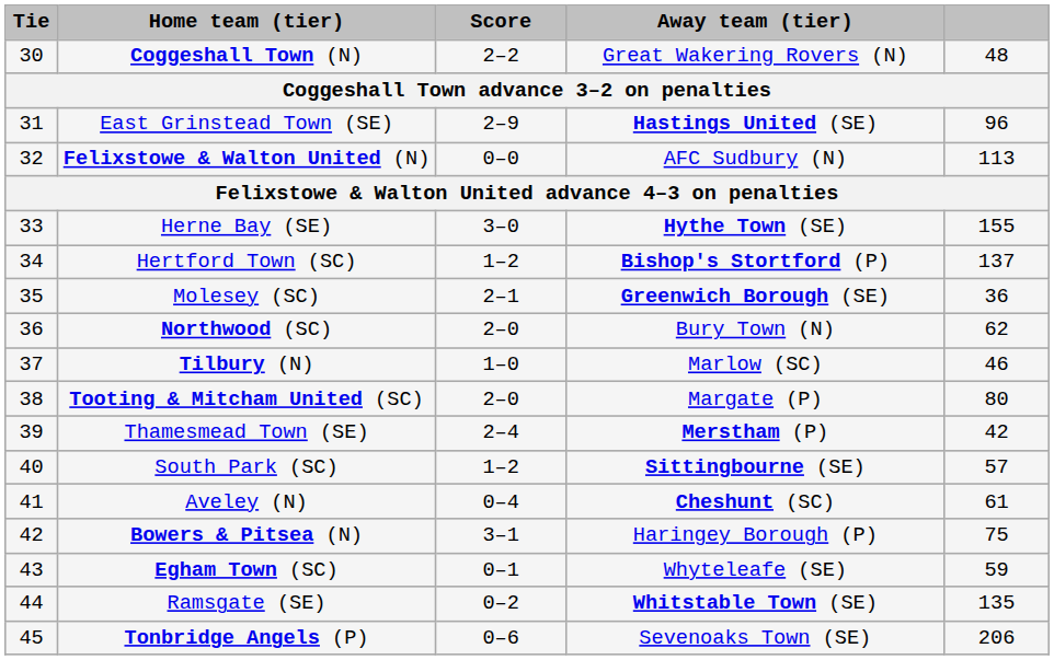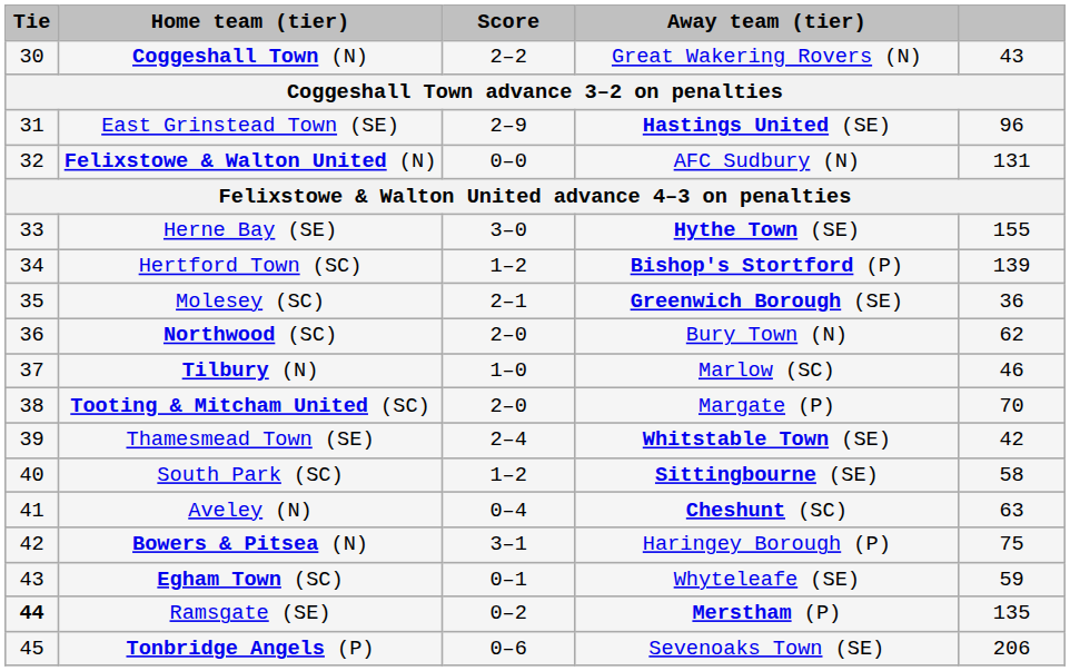Coggeshall Town (N) | column 5: 48 -> 43
Felixstowe & Walton United (N) | column 5: 113 -> 131
Hertford Town (SC) | column 5: 137 -> 139
Tooting & Mitcham United (SC) | column 5: 80 -> 70
Thamesmead Town (SE) | Away team (tier): Merstham (P) -> Whitstable Town (SE)
South Park (SC) | column 5: 57 -> 58
Aveley (N) | column 5: 61 -> 63
Ramsgate (SE) | Tie: normal -> bold
Ramsgate (SE) | Away team (tier): Whitstable Town (SE) -> Merstham (P)
